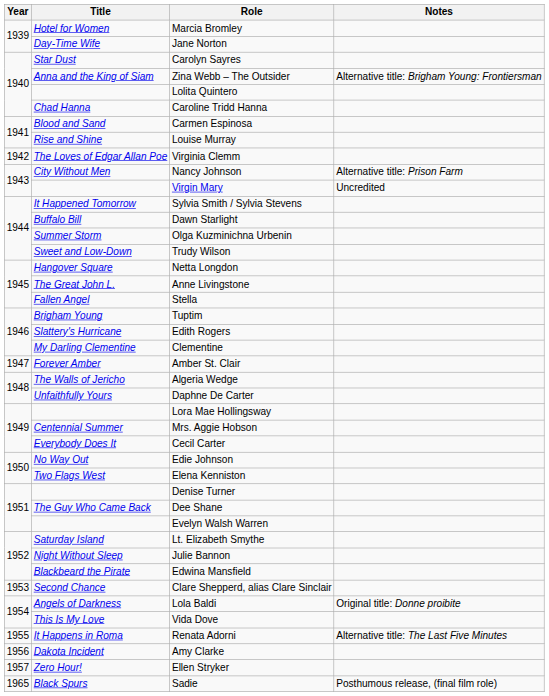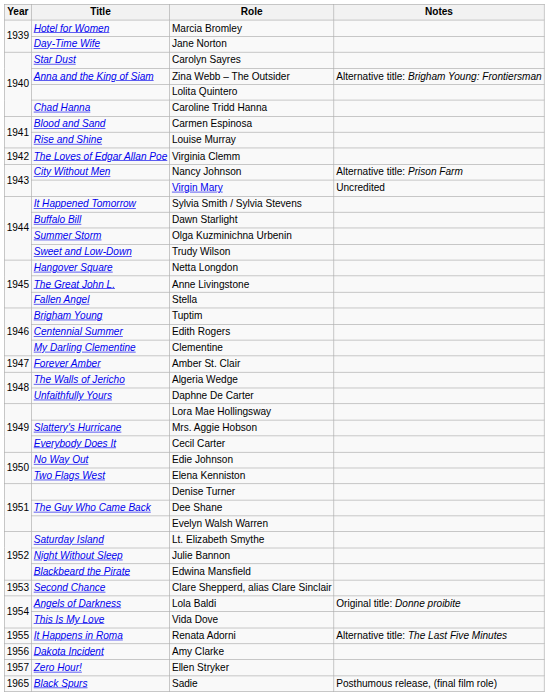Edith Rogers | Title: Slattery's Hurricane -> Centennial Summer
Mrs. Aggie Hobson | Title: Centennial Summer -> Slattery's Hurricane
